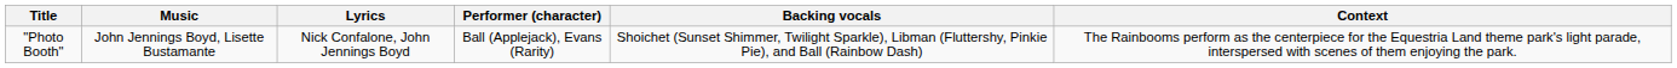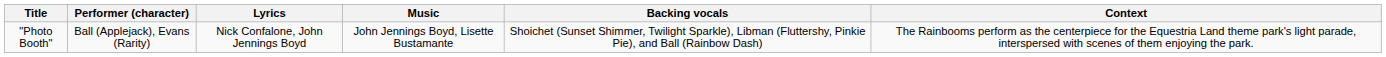columns swapped: Music <-> Performer (character)
